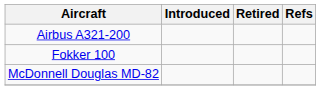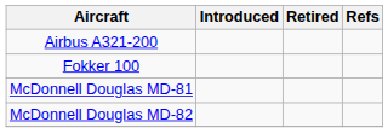+ row: McDonnell Douglas MD-81
